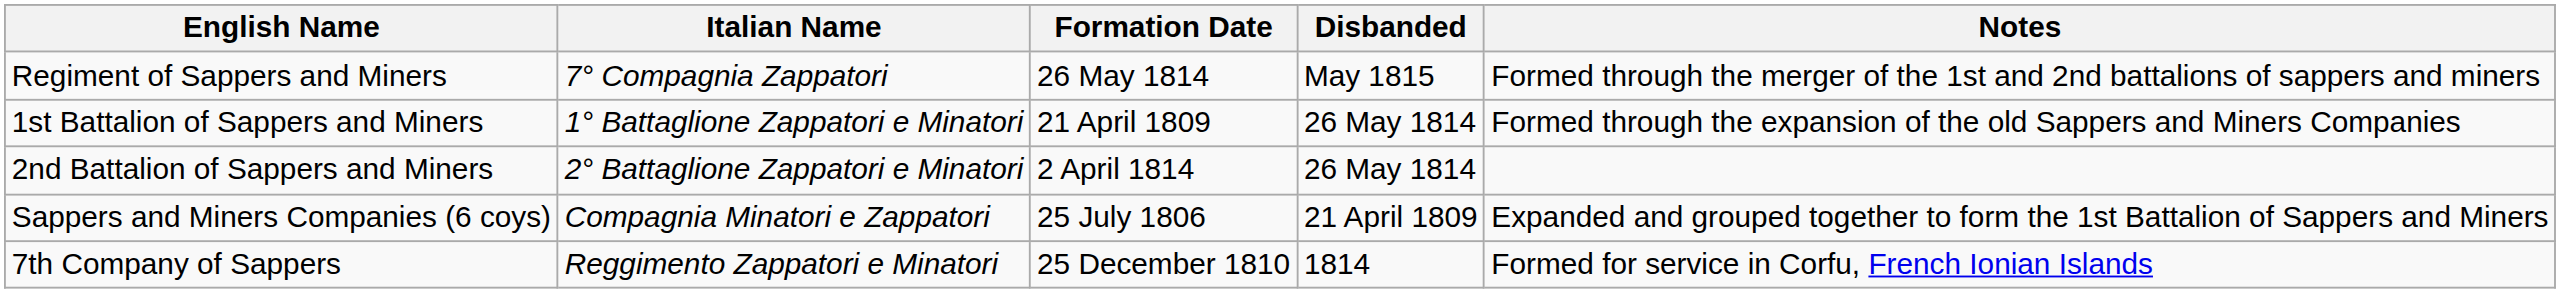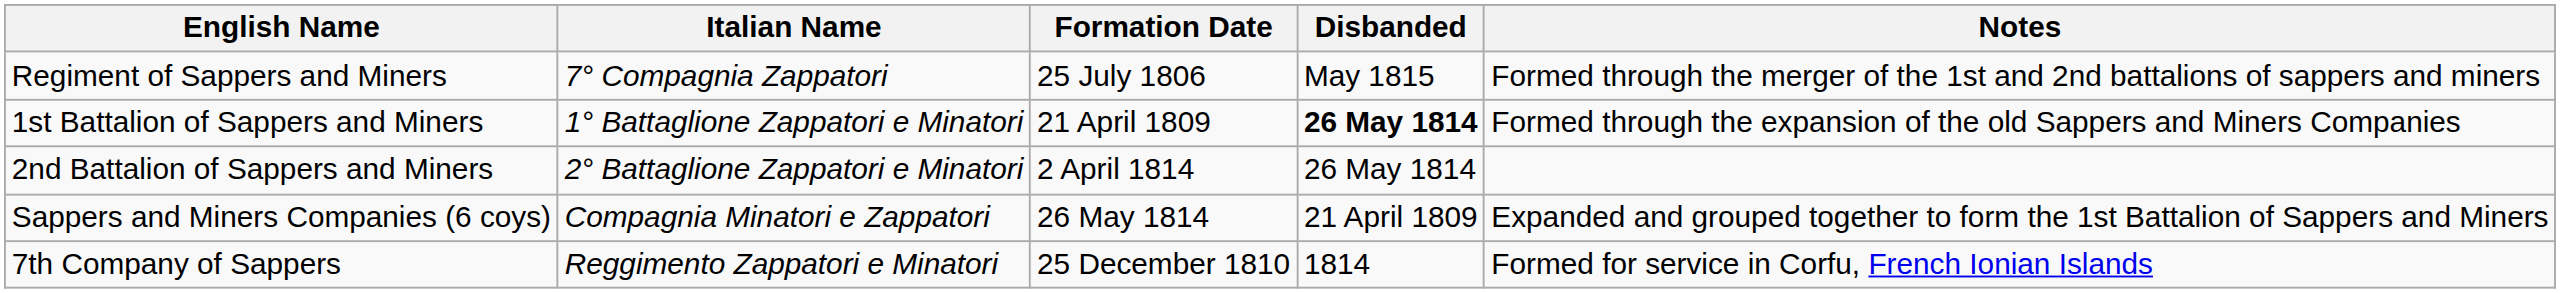Regiment of Sappers and Miners | Formation Date: 26 May 1814 -> 25 July 1806
1st Battalion of Sappers and Miners | Disbanded: normal -> bold
Sappers and Miners Companies (6 coys) | Formation Date: 25 July 1806 -> 26 May 1814
